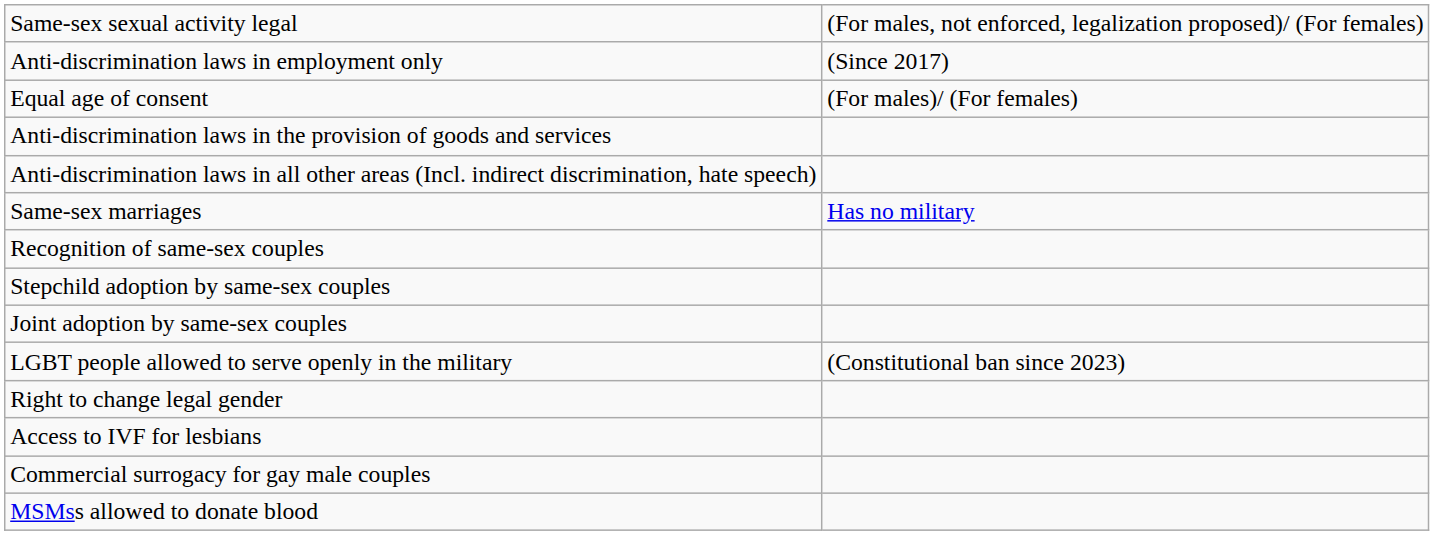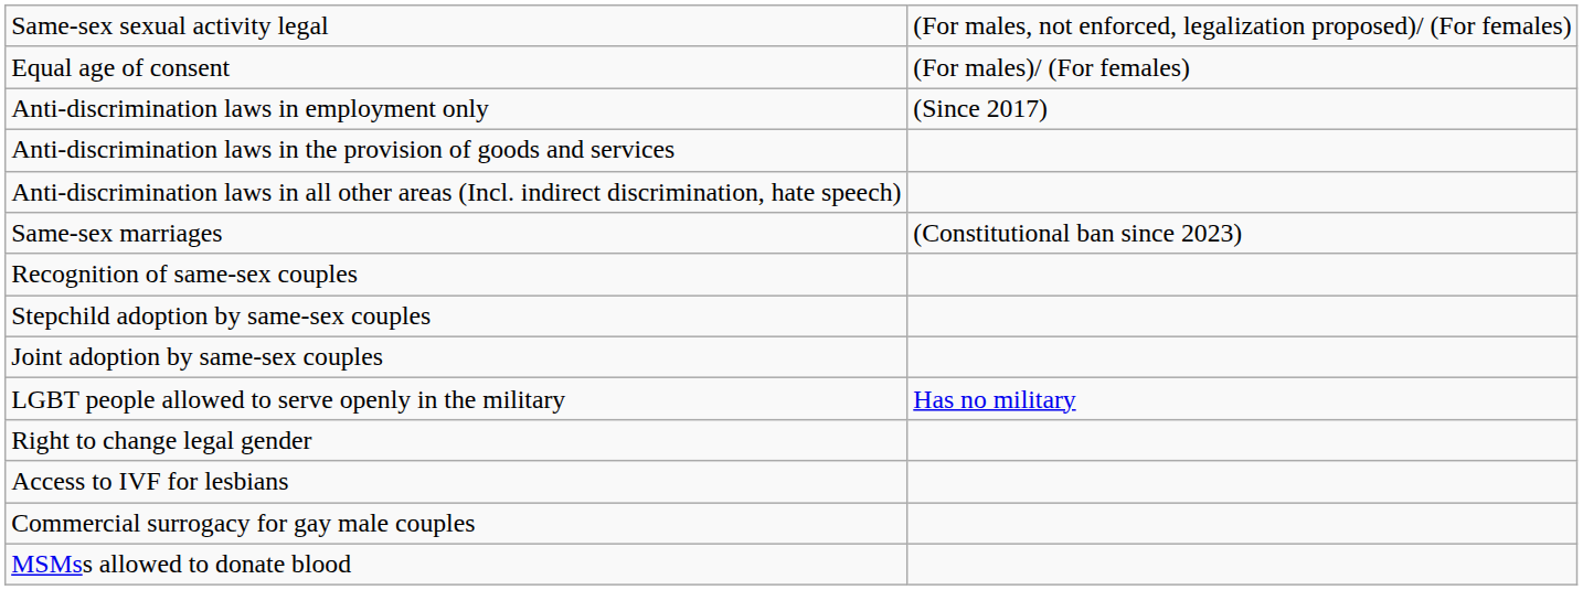rows swapped: Equal age of consent <-> Anti-discrimination laws in employment only
Same-sex marriages | column 2: Has no military -> (Constitutional ban since 2023)
LGBT people allowed to serve openly in the military | column 2: (Constitutional ban since 2023) -> Has no military
